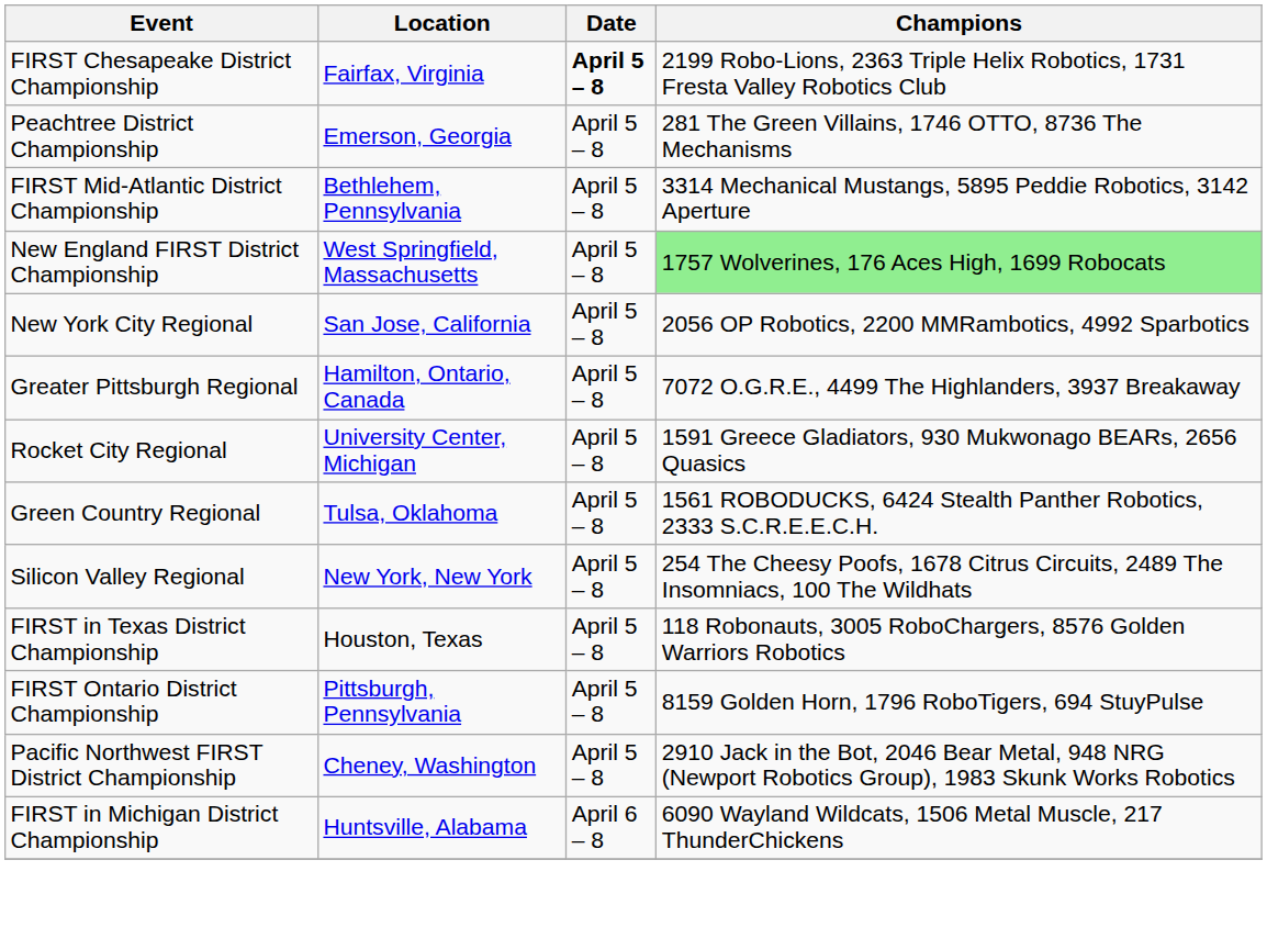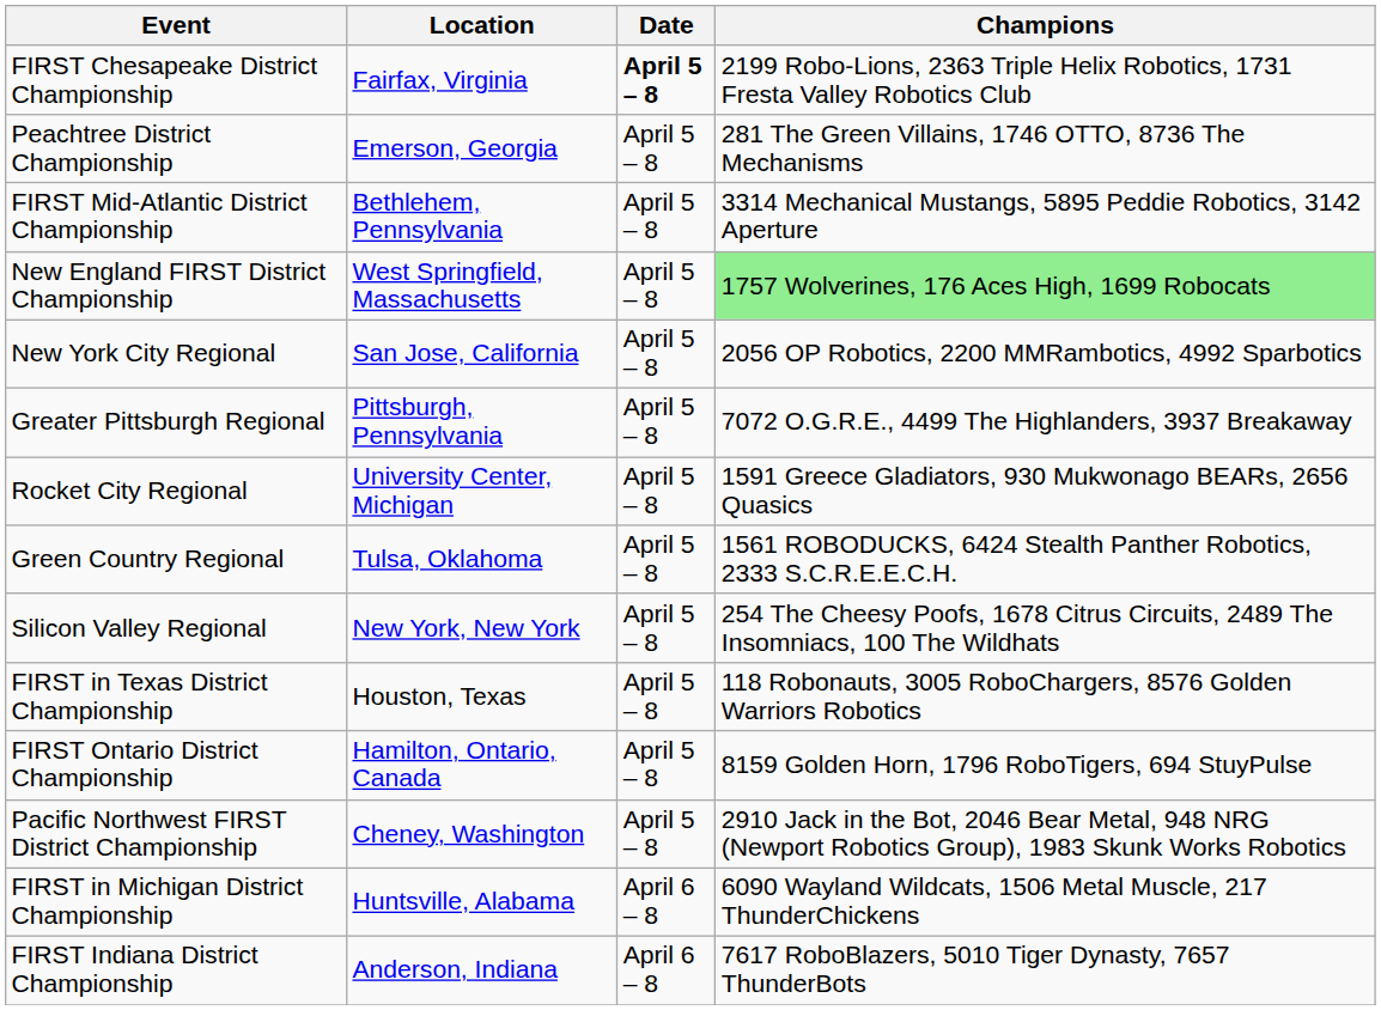Greater Pittsburgh Regional | Location: Hamilton, Ontario, Canada -> Pittsburgh, Pennsylvania
FIRST Ontario District Championship | Location: Pittsburgh, Pennsylvania -> Hamilton, Ontario, Canada
+ row: FIRST Indiana District Championship | Anderson, Indiana | April 6 – 8 | 7617 RoboBlazers, 5010 Tiger Dynasty, 7657 ThunderBots
